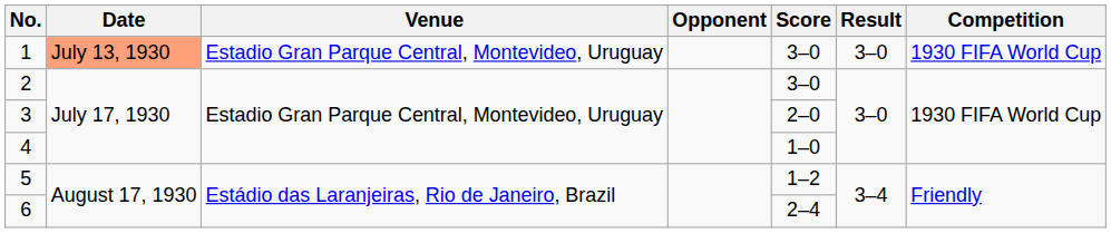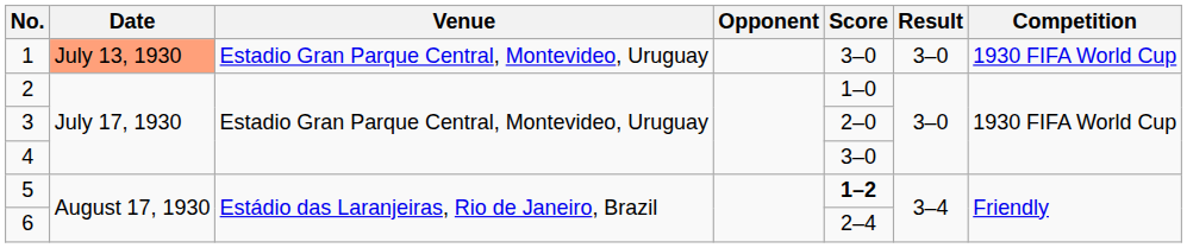2 | Score: 3–0 -> 1–0
4 | Score: 1–0 -> 3–0
5 | Score: normal -> bold
